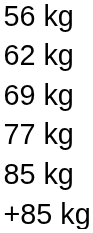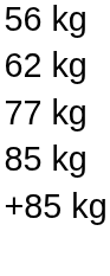- row: 69 kg
